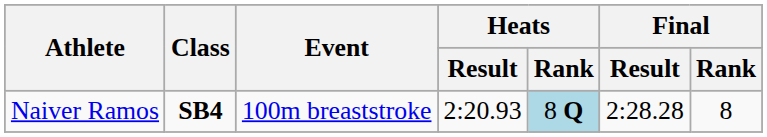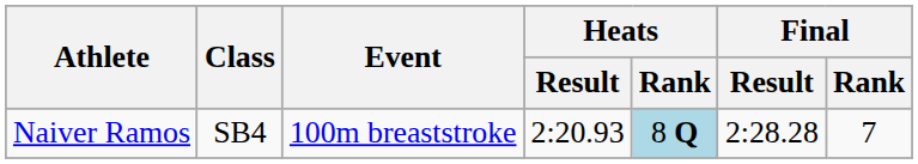Naiver Ramos | Class: bold -> normal
Naiver Ramos | Final / Rank: 8 -> 7
